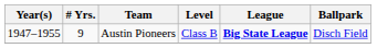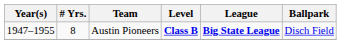Austin Pioneers | # Yrs.: 9 -> 8
Austin Pioneers | Level: normal -> bold
